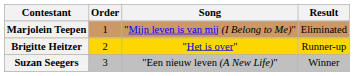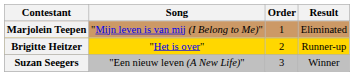columns swapped: Order <-> Song
